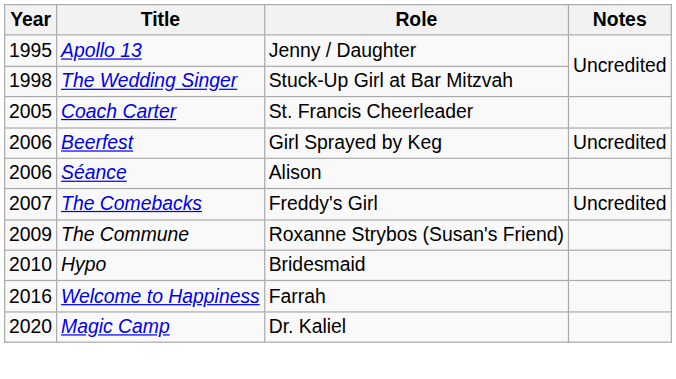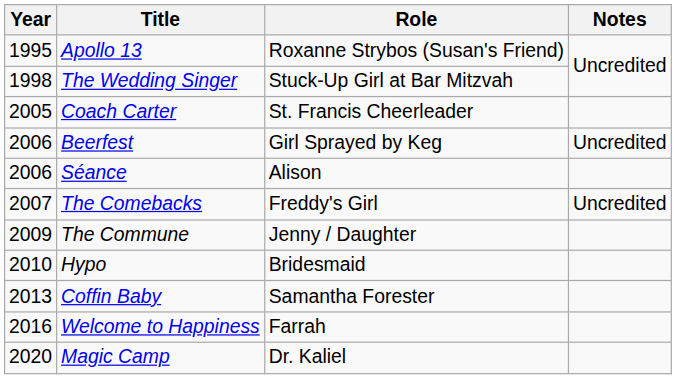Apollo 13 | Role: Jenny / Daughter -> Roxanne Strybos (Susan's Friend)
The Commune | Role: Roxanne Strybos (Susan's Friend) -> Jenny / Daughter
+ row: 2013 | Coffin Baby | Samantha Forester
